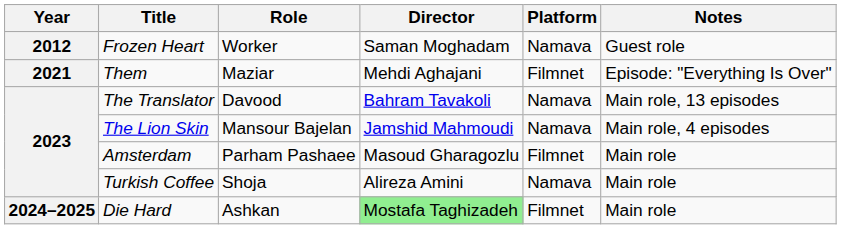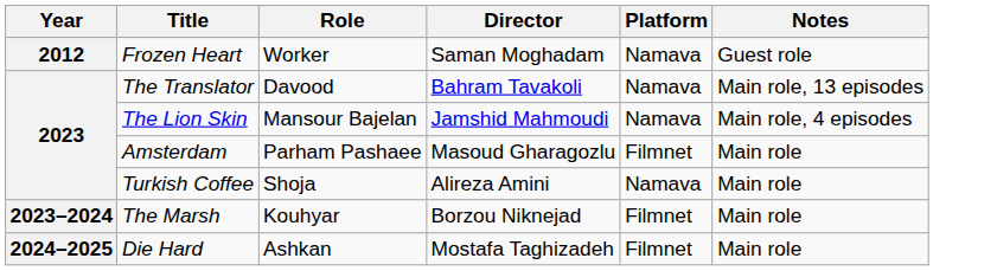- row: 2021 | Them | Maziar | Mehdi Aghajani | Filmnet | Episode: "Everything Is Over"
+ row: 2023–2024 | The Marsh | Kouhyar | Borzou Niknejad | Filmnet | Main role
Die Hard | Director: lightgreen background -> no background
